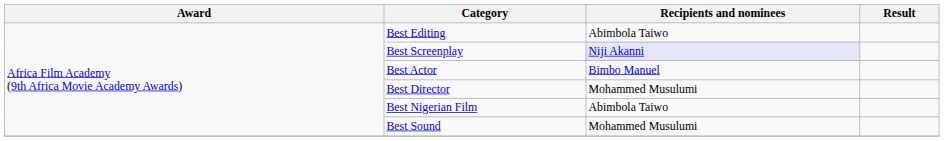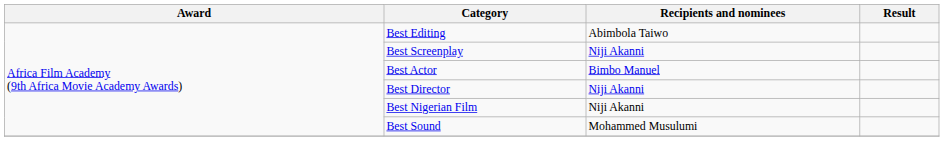Best Screenplay | Recipients and nominees: lavender background -> no background
Best Director | Recipients and nominees: Mohammed Musulumi -> Niji Akanni
Best Nigerian Film | Recipients and nominees: Abimbola Taiwo -> Niji Akanni
